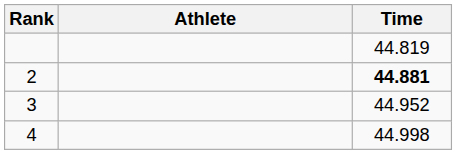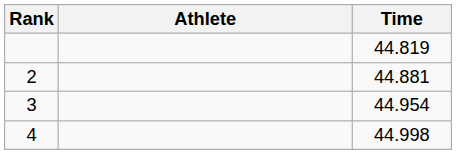2 | Time: bold -> normal
3 | Time: 44.952 -> 44.954
